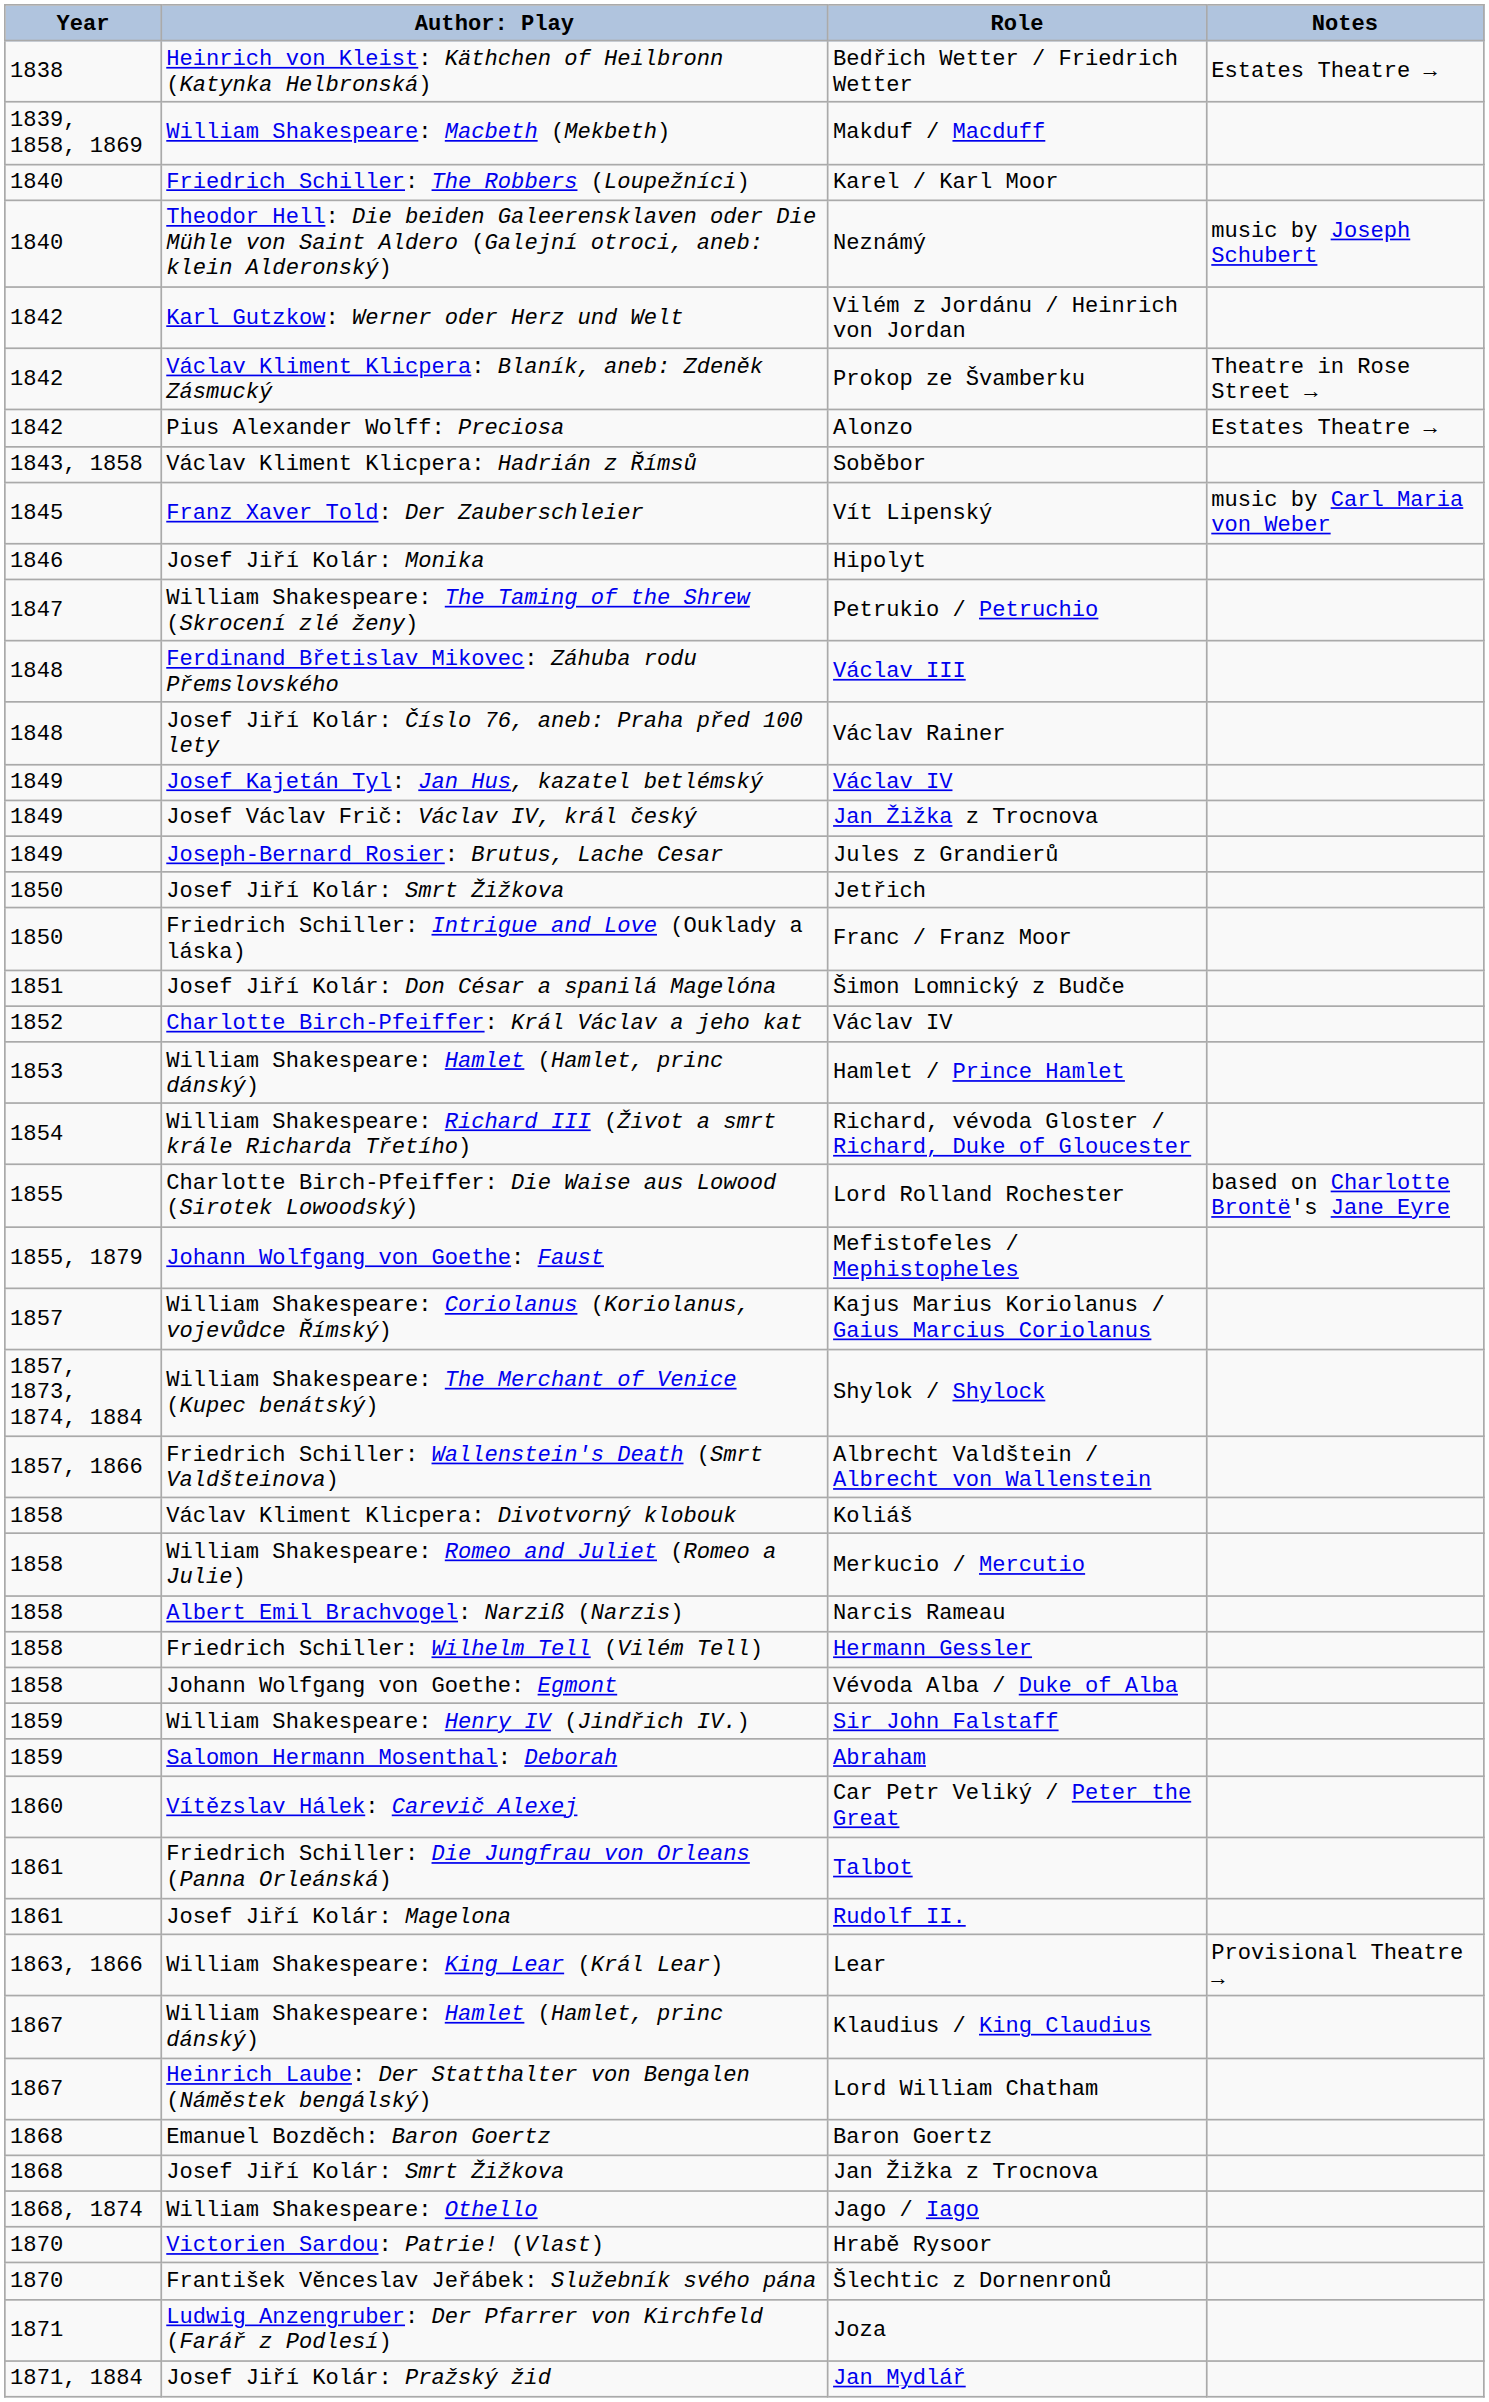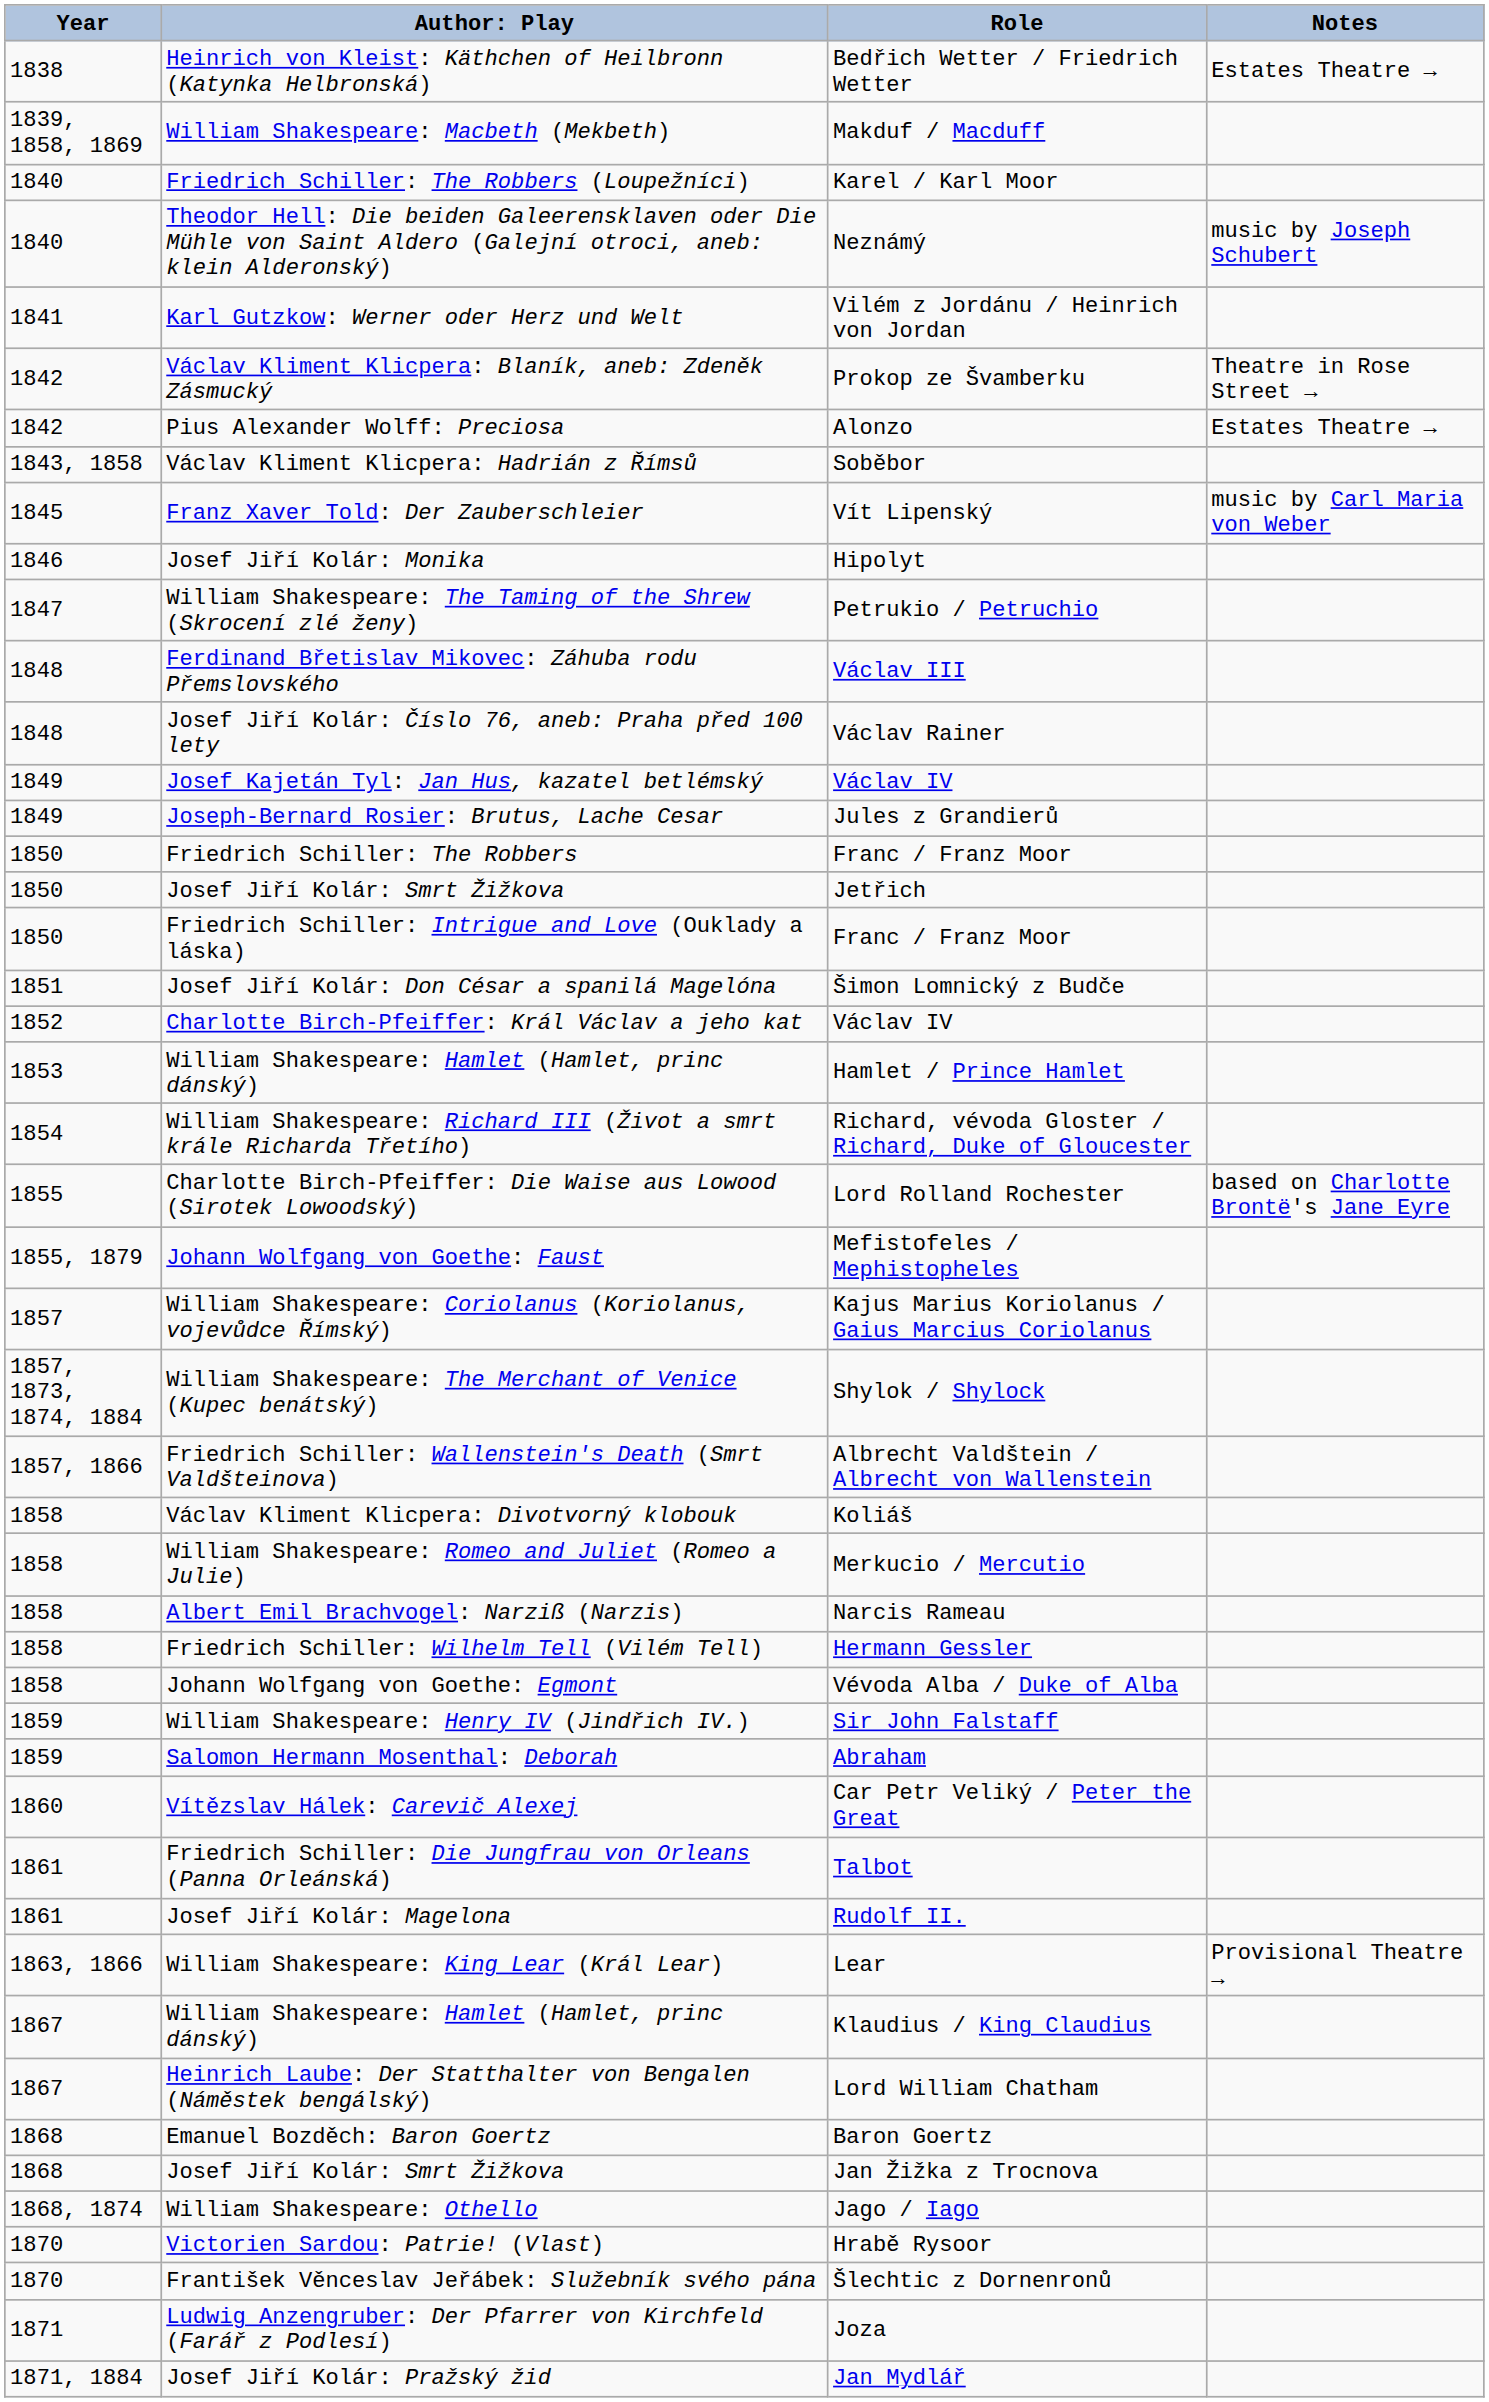Karl Gutzkow: Werner oder Herz und Welt | Year: 1842 -> 1841
- row: 1849 | Josef Václav Frič: Václav IV, král český | Jan Žižka z Trocnova
+ row: 1850 | Friedrich Schiller: The Robbers | Franc / Franz Moor
